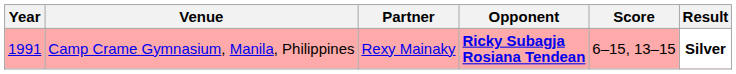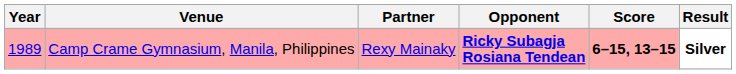Camp Crame Gymnasium, Manila, Philippines | Year: 1991 -> 1989
Camp Crame Gymnasium, Manila, Philippines | Score: normal -> bold
